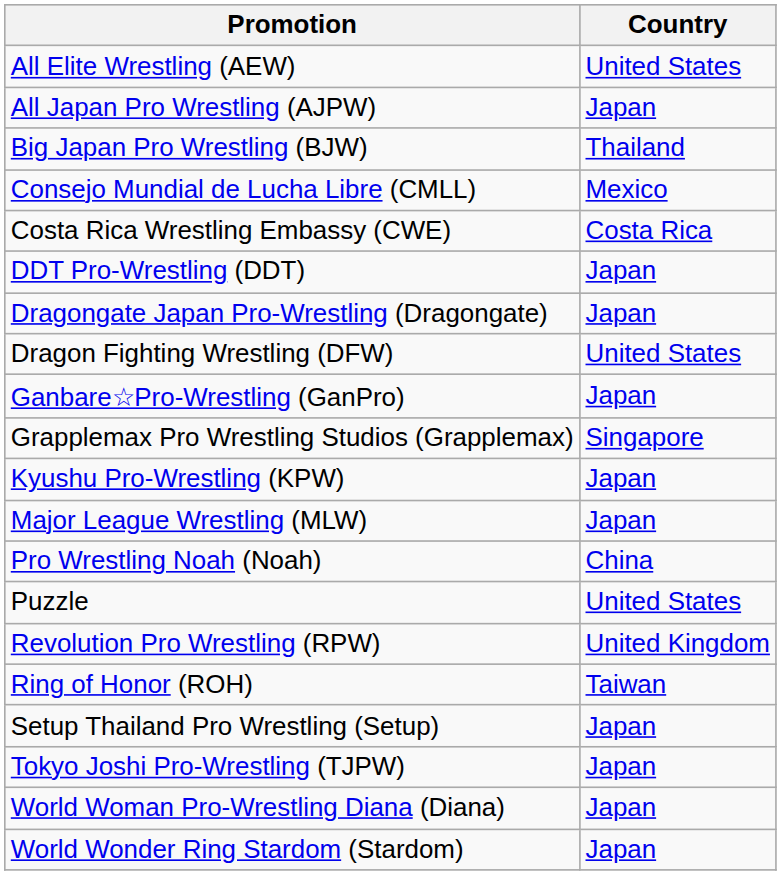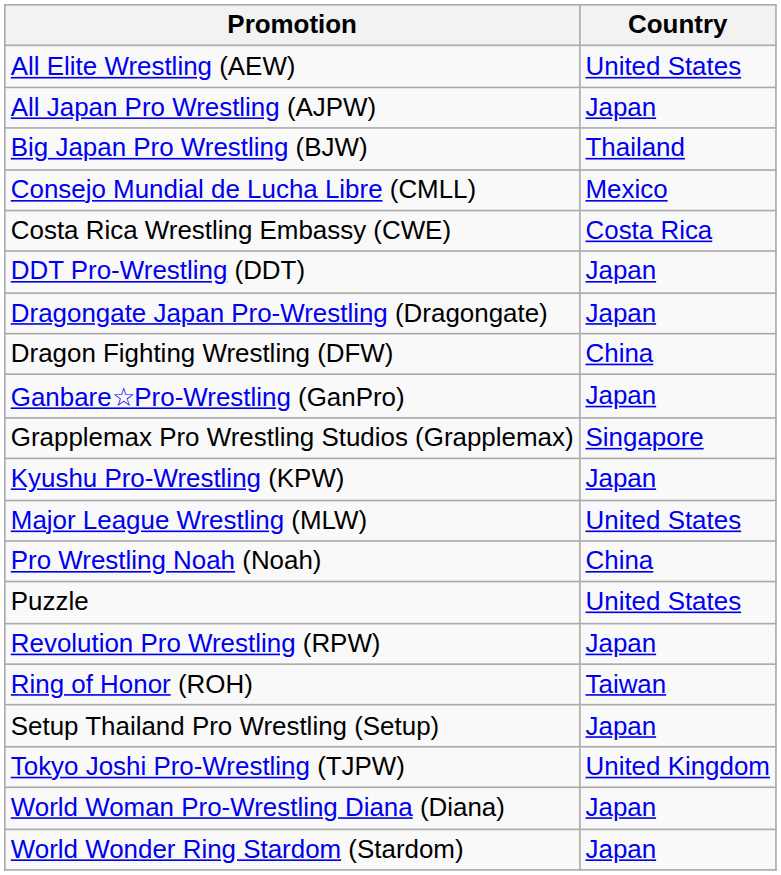Dragon Fighting Wrestling (DFW) | Country: United States -> China
Major League Wrestling (MLW) | Country: Japan -> United States
Revolution Pro Wrestling (RPW) | Country: United Kingdom -> Japan
Tokyo Joshi Pro-Wrestling (TJPW) | Country: Japan -> United Kingdom
